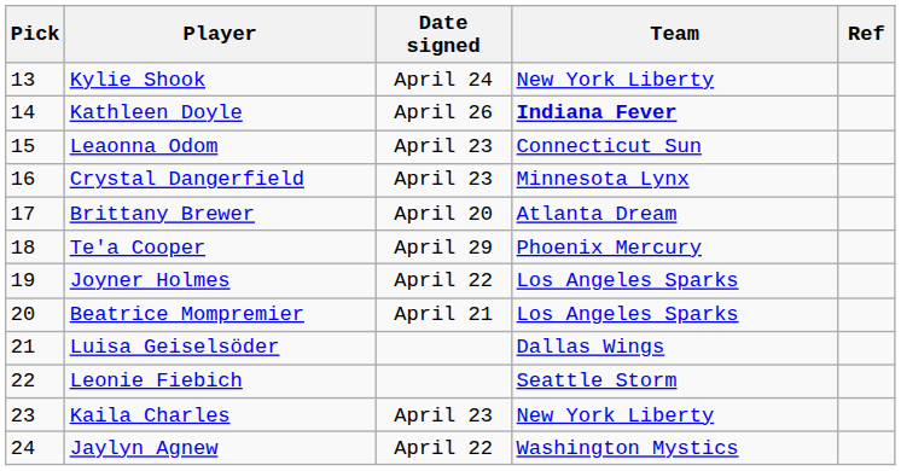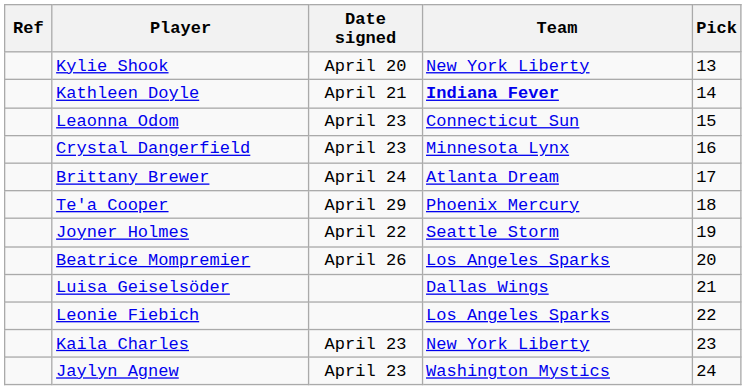columns swapped: Pick <-> Ref
Kylie Shook | Date signed: April 24 -> April 20
Kathleen Doyle | Date signed: April 26 -> April 21
Brittany Brewer | Date signed: April 20 -> April 24
Joyner Holmes | Team: Los Angeles Sparks -> Seattle Storm
Beatrice Mompremier | Date signed: April 21 -> April 26
Leonie Fiebich | Team: Seattle Storm -> Los Angeles Sparks
Jaylyn Agnew | Date signed: April 22 -> April 23
